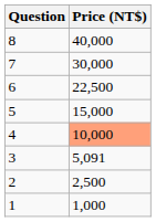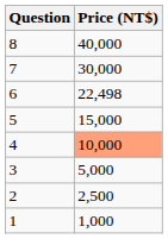6 | Price (NT$): 22,500 -> 22,498
3 | Price (NT$): 5,091 -> 5,000
